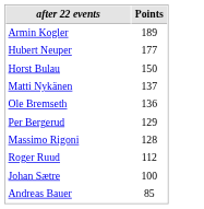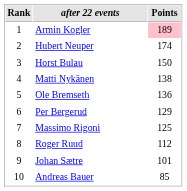+ column: Rank | 1 | 2 | 3 | 4 | 5 | 6 | 7 | 8 | 9 | 10
Armin Kogler | Points: no background -> pink background
Hubert Neuper | Points: 177 -> 174
Matti Nykänen | Points: 137 -> 138
Massimo Rigoni | Points: 128 -> 125
Johan Sætre | Points: 100 -> 101
